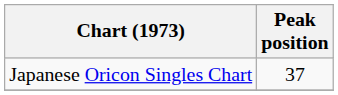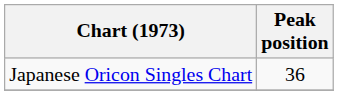Japanese Oricon Singles Chart | Peak position: 37 -> 36
